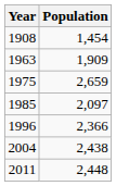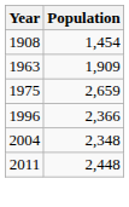- row: 1985 | 2,097
2004 | Population: 2,438 -> 2,348
